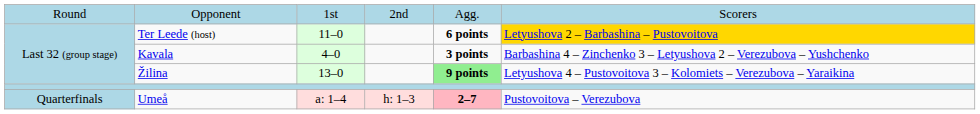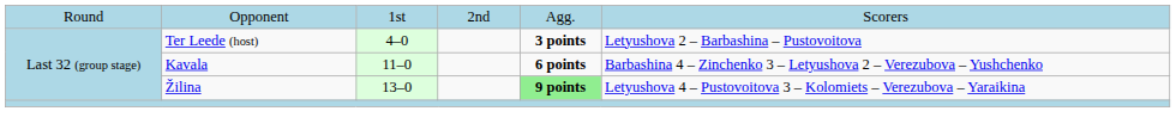Ter Leede (host) | column 3: 11–0 -> 4–0
Ter Leede (host) | column 5: 6 points -> 3 points
Ter Leede (host) | column 6: gold background -> no background
Kavala | column 3: 4–0 -> 11–0
Kavala | column 5: 3 points -> 6 points
- row: Quarterfinals | Umeå | a: 1–4 | h: 1–3 | 2–7 | Pustovoitova – Verezubova
